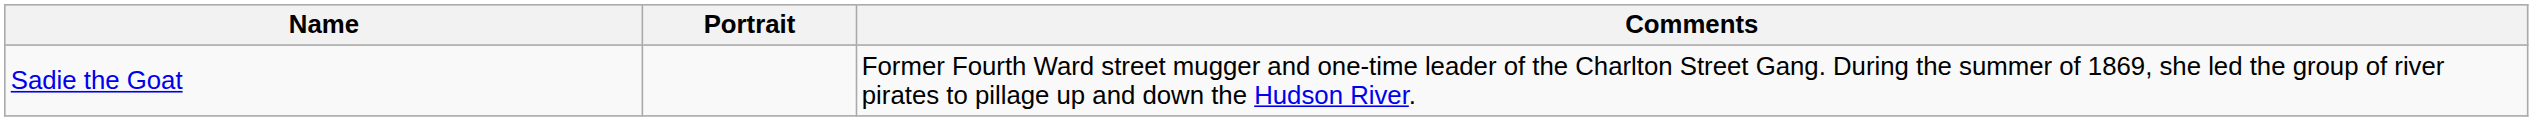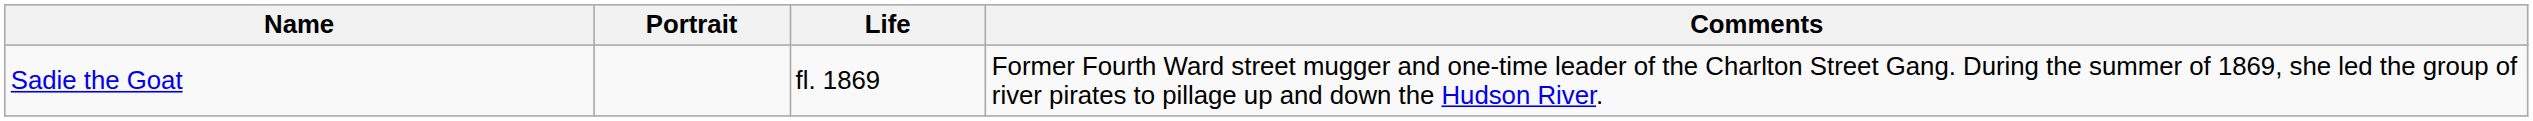+ column: Life | fl. 1869
